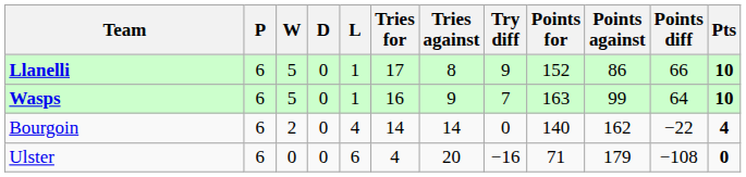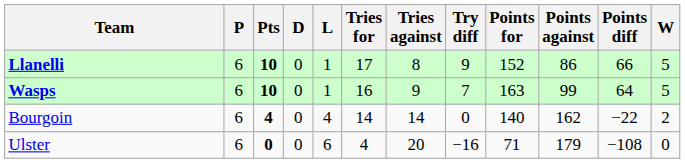columns swapped: W <-> Pts
